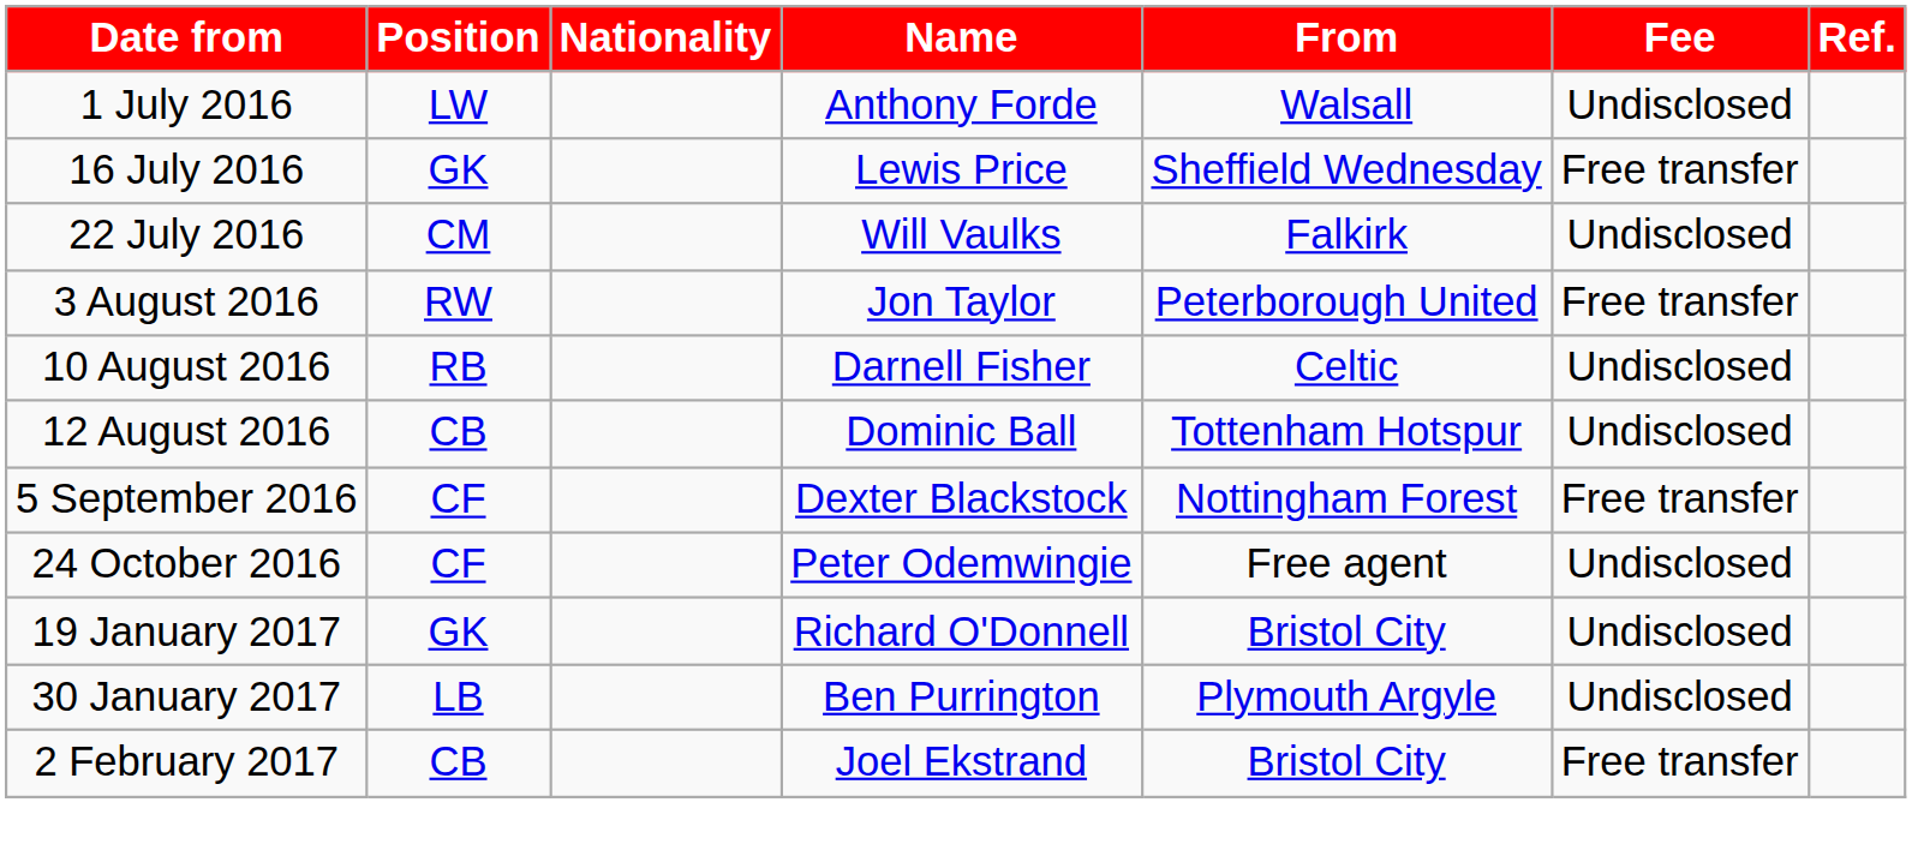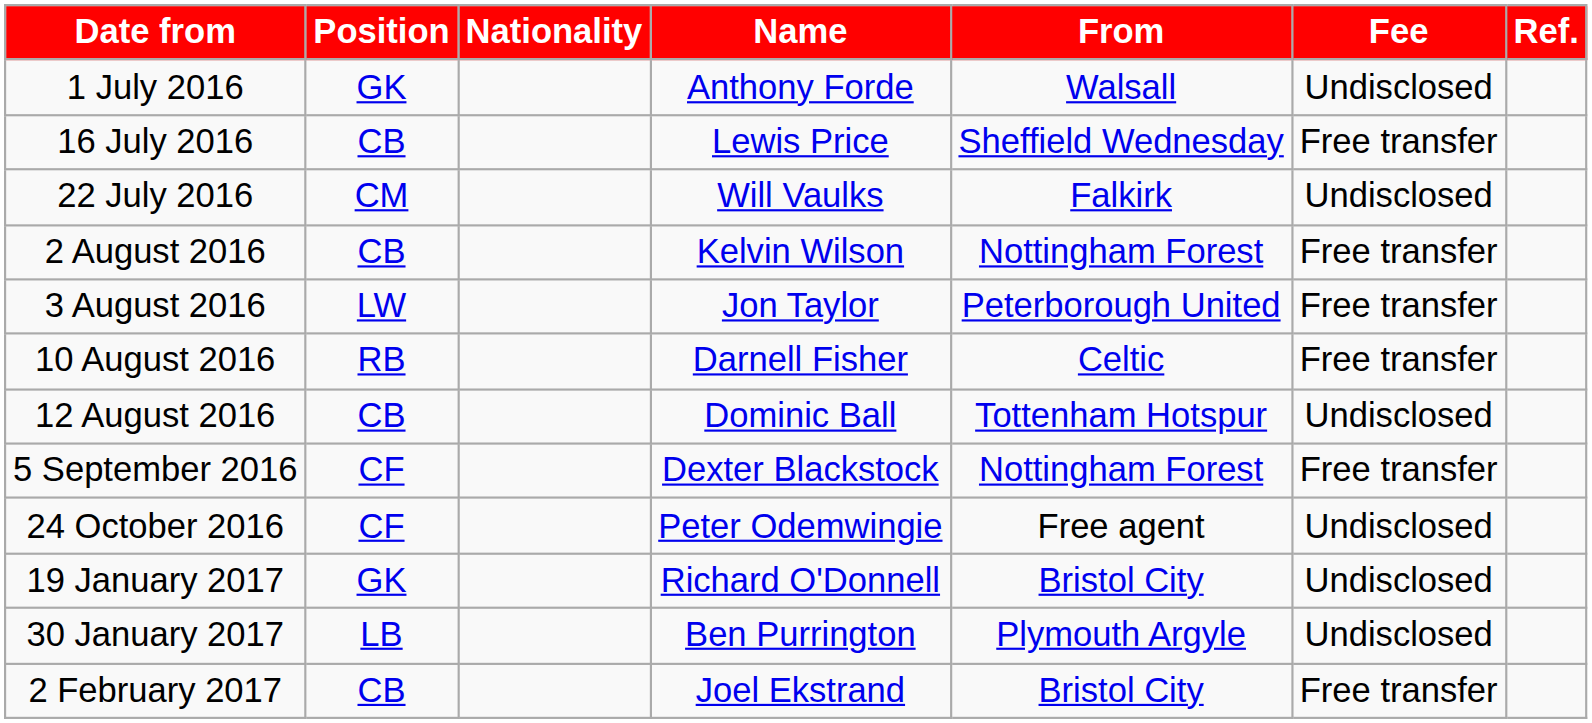1 July 2016 | Position: LW -> GK
16 July 2016 | Position: GK -> CB
+ row: 2 August 2016 | CB | Kelvin Wilson | Nottingham Forest | Free transfer
3 August 2016 | Position: RW -> LW
10 August 2016 | Fee: Undisclosed -> Free transfer
